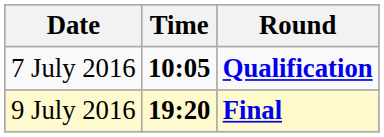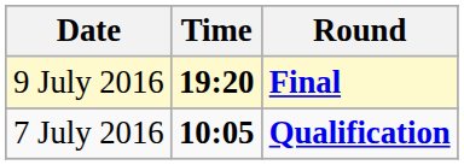rows swapped: 7 July 2016 <-> 9 July 2016
